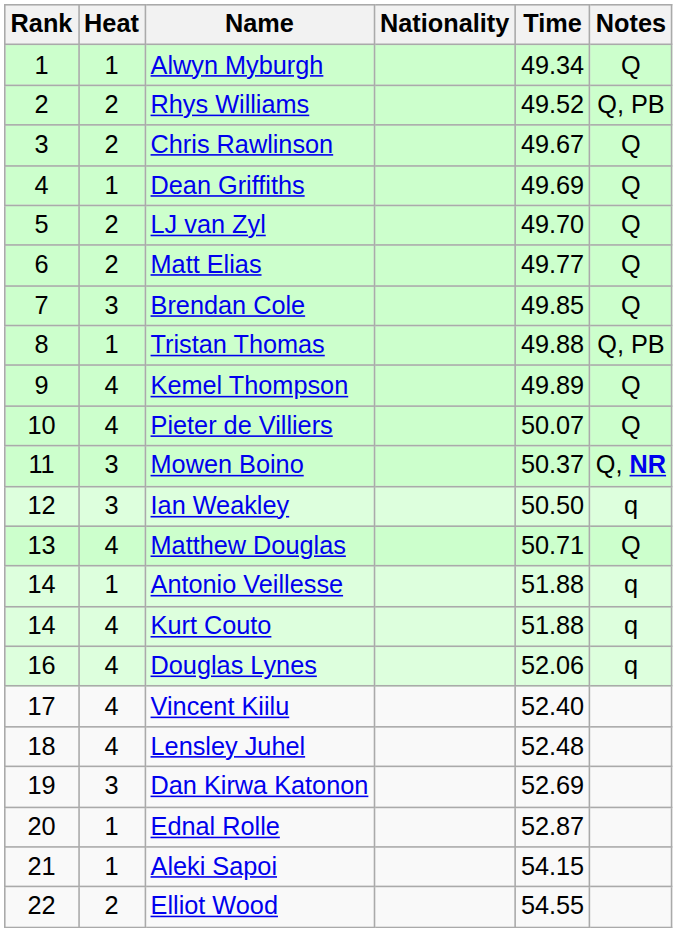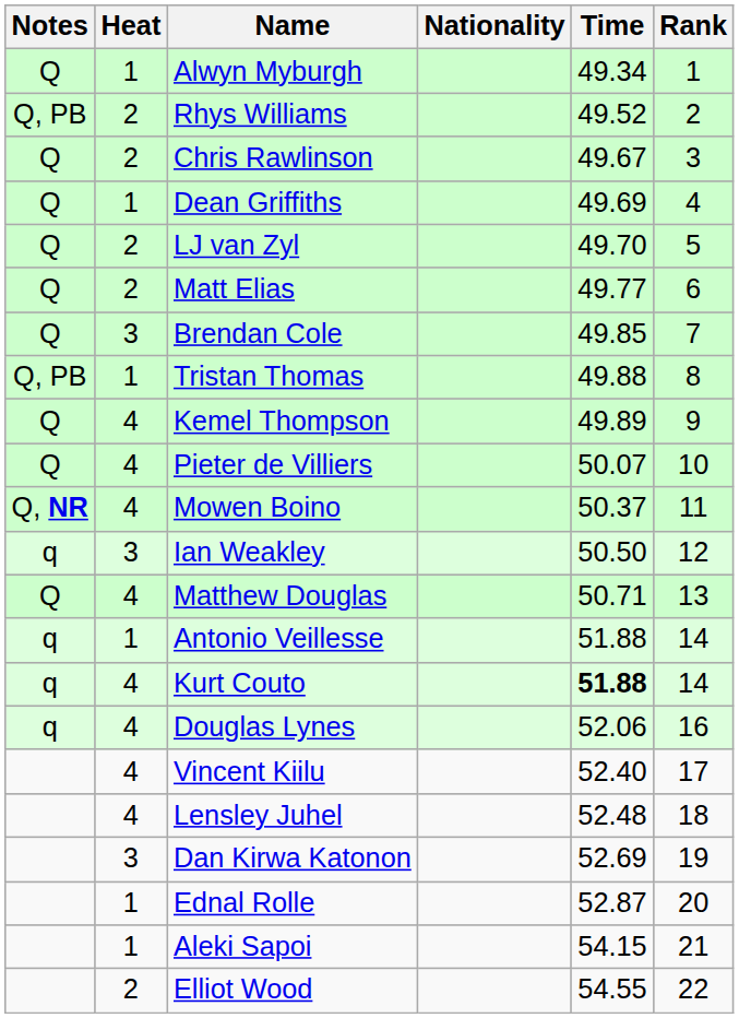columns swapped: Rank <-> Notes
Mowen Boino | Heat: 3 -> 4
Kurt Couto | Time: normal -> bold
